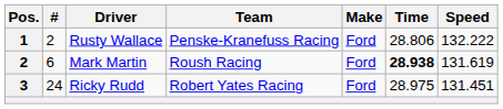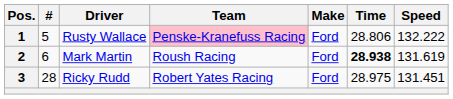Rusty Wallace | #: 2 -> 5
Rusty Wallace | Team: no background -> pink background
Ricky Rudd | #: 24 -> 28
